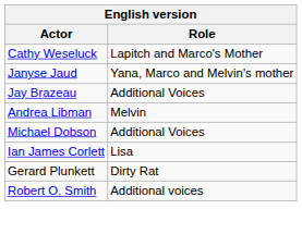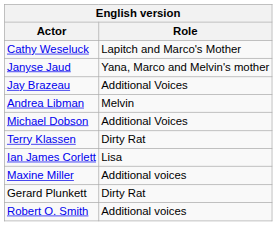+ row: Terry Klassen | Dirty Rat
+ row: Maxine Miller | Additional voices
